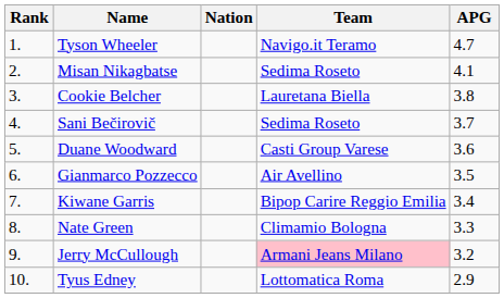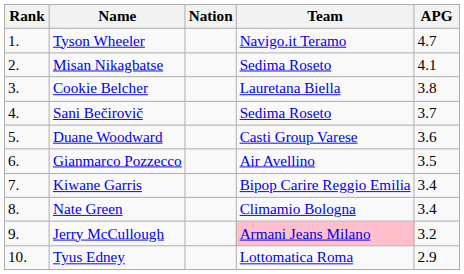Nate Green | APG: 3.3 -> 3.4
